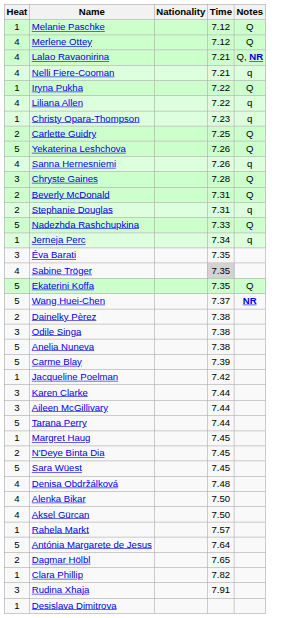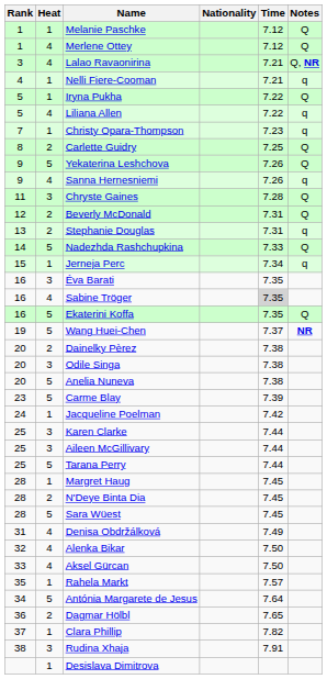+ column: Rank | 1 | 1 | 3 | 4 | 5 | 5 | 7 | 8 | 9 | 9 | 11 | 12 | 13 | 14 | 15 | 16 | 16 | 16 | 19 | 20 | 20 | 20 | 23 | 24 | 25 | 25 | 25 | 28 | 28 | 28 | 31 | 32 | 33 | 35 | 34 | 36 | 37 | 38
Nelli Fiere-Cooman | Heat: 4 -> 1
Denisa Obdržálková | Time: 7.48 -> 7.49
